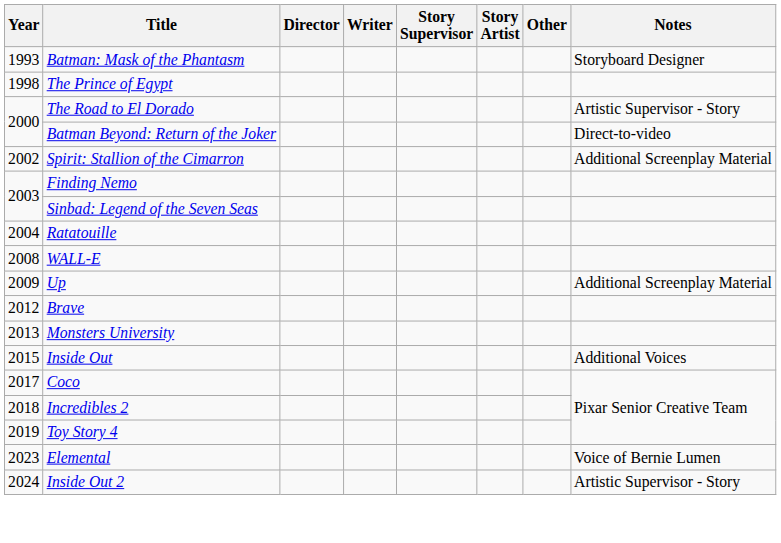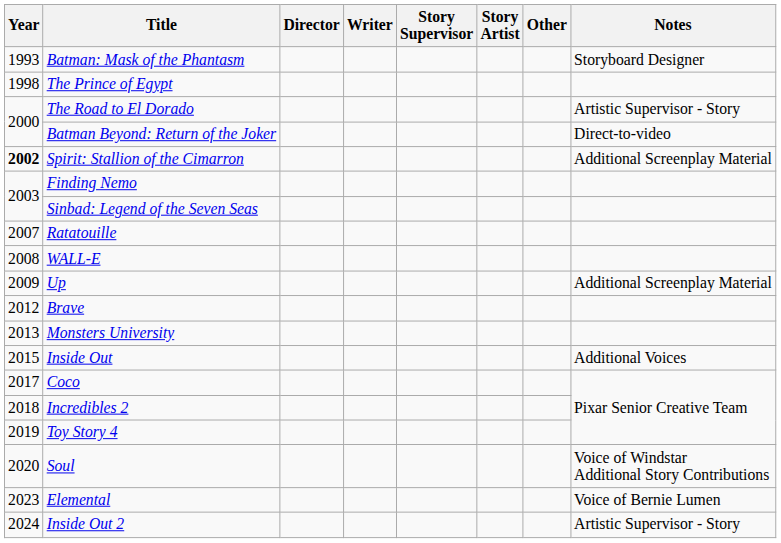Spirit: Stallion of the Cimarron | Year: normal -> bold
Ratatouille | Year: 2004 -> 2007
+ row: 2020 | Soul | Voice of Windstar Additional Story Contributions
